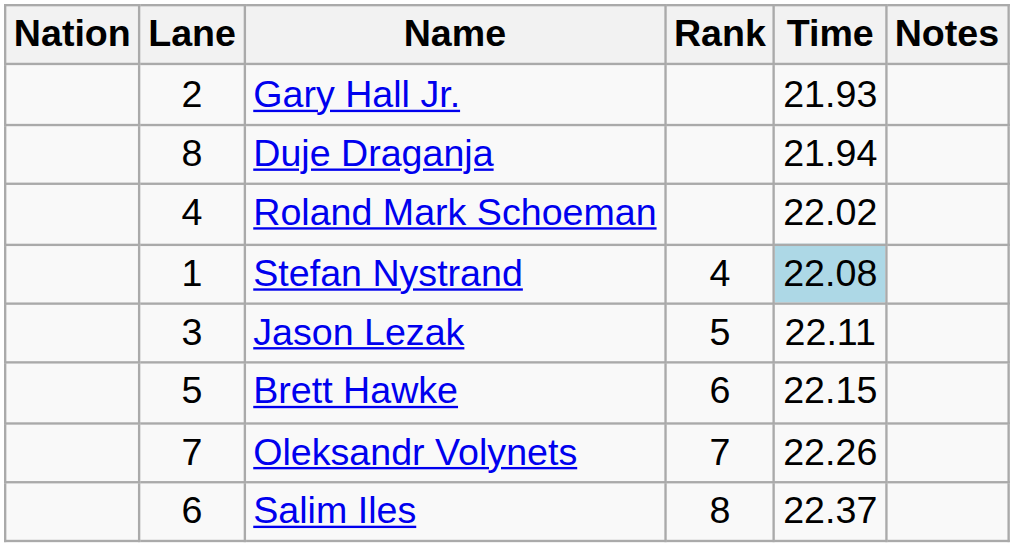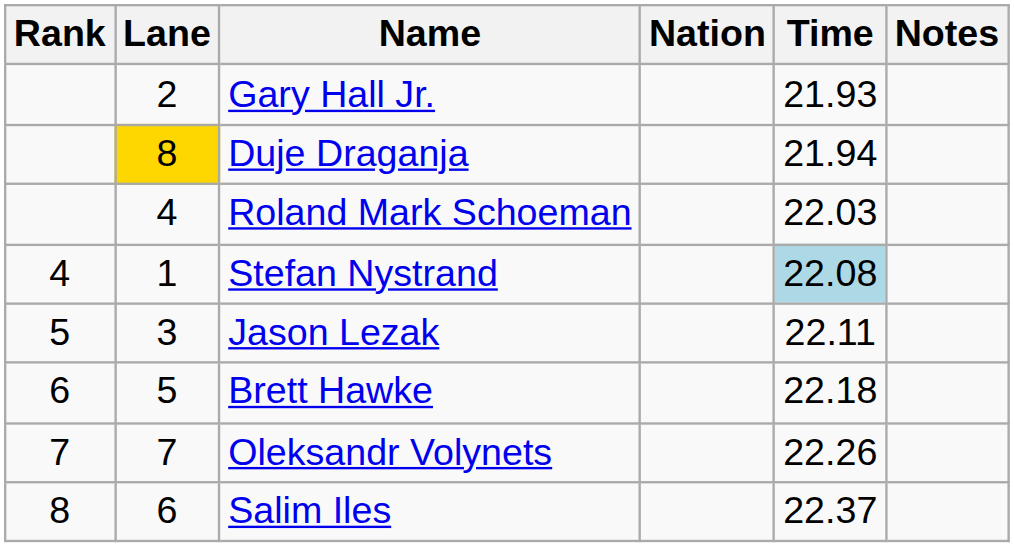columns swapped: Rank <-> Nation
Duje Draganja | Lane: no background -> gold background
Roland Mark Schoeman | Time: 22.02 -> 22.03
Brett Hawke | Time: 22.15 -> 22.18
